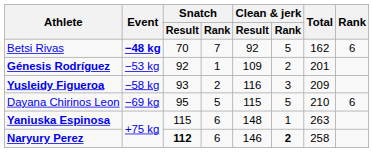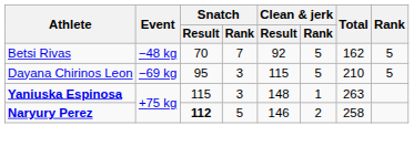Betsi Rivas | Event: bold -> normal
Betsi Rivas | Rank: 6 -> 5
- row: Génesis Rodríguez | −53 kg | 92 | 1 | 109 | 2 | 201
- row: Yusleidy Figueroa | −58 kg | 93 | 2 | 116 | 3 | 209
Dayana Chirinos Leon | Snatch / Rank: 5 -> 3
Dayana Chirinos Leon | Rank: 6 -> 5
Yaniuska Espinosa | Snatch / Rank: 6 -> 3
Naryury Perez | Snatch / Rank: 6 -> 5
Naryury Perez | Clean & jerk / Rank: bold -> normal
